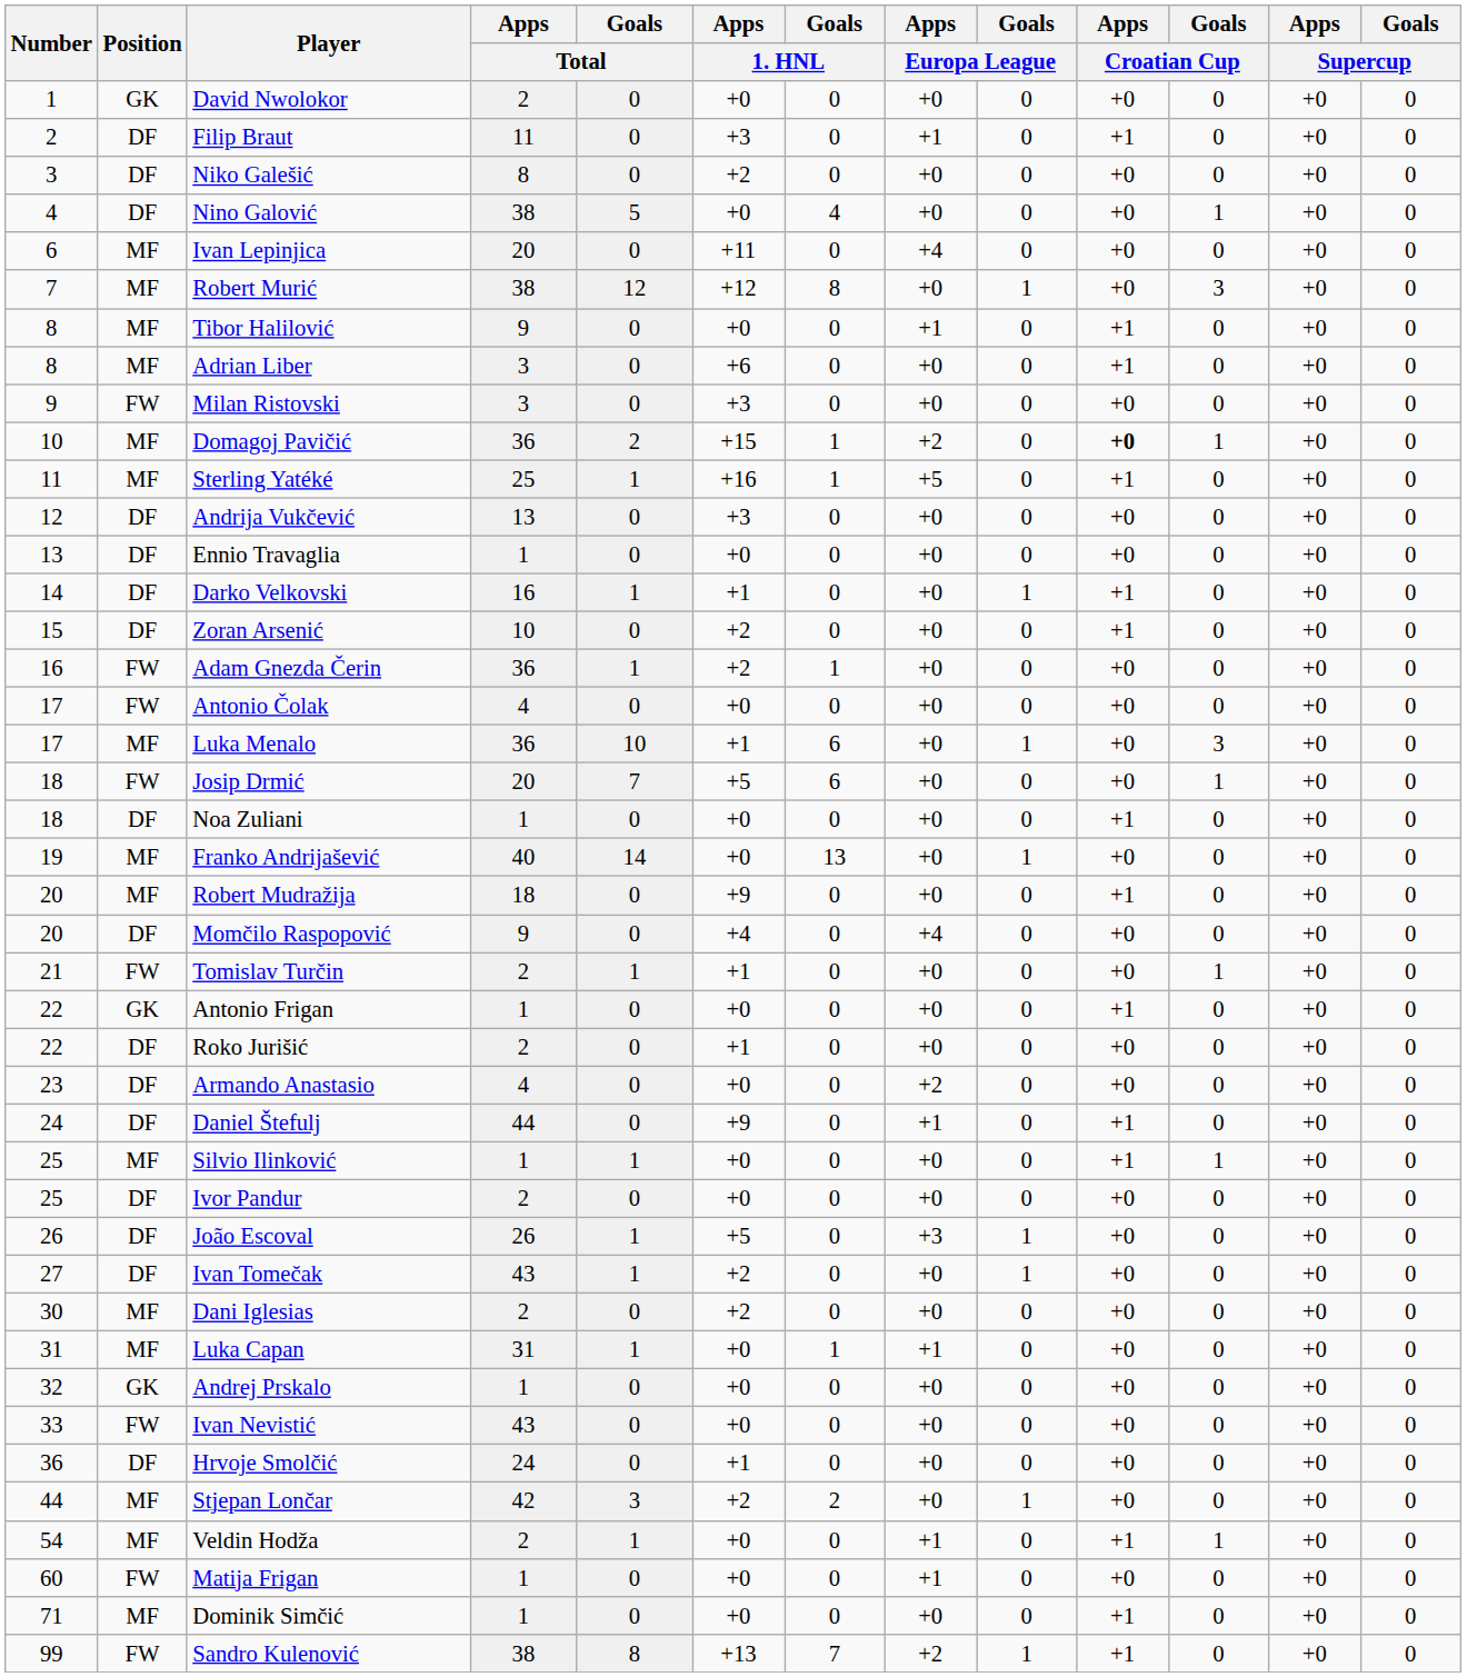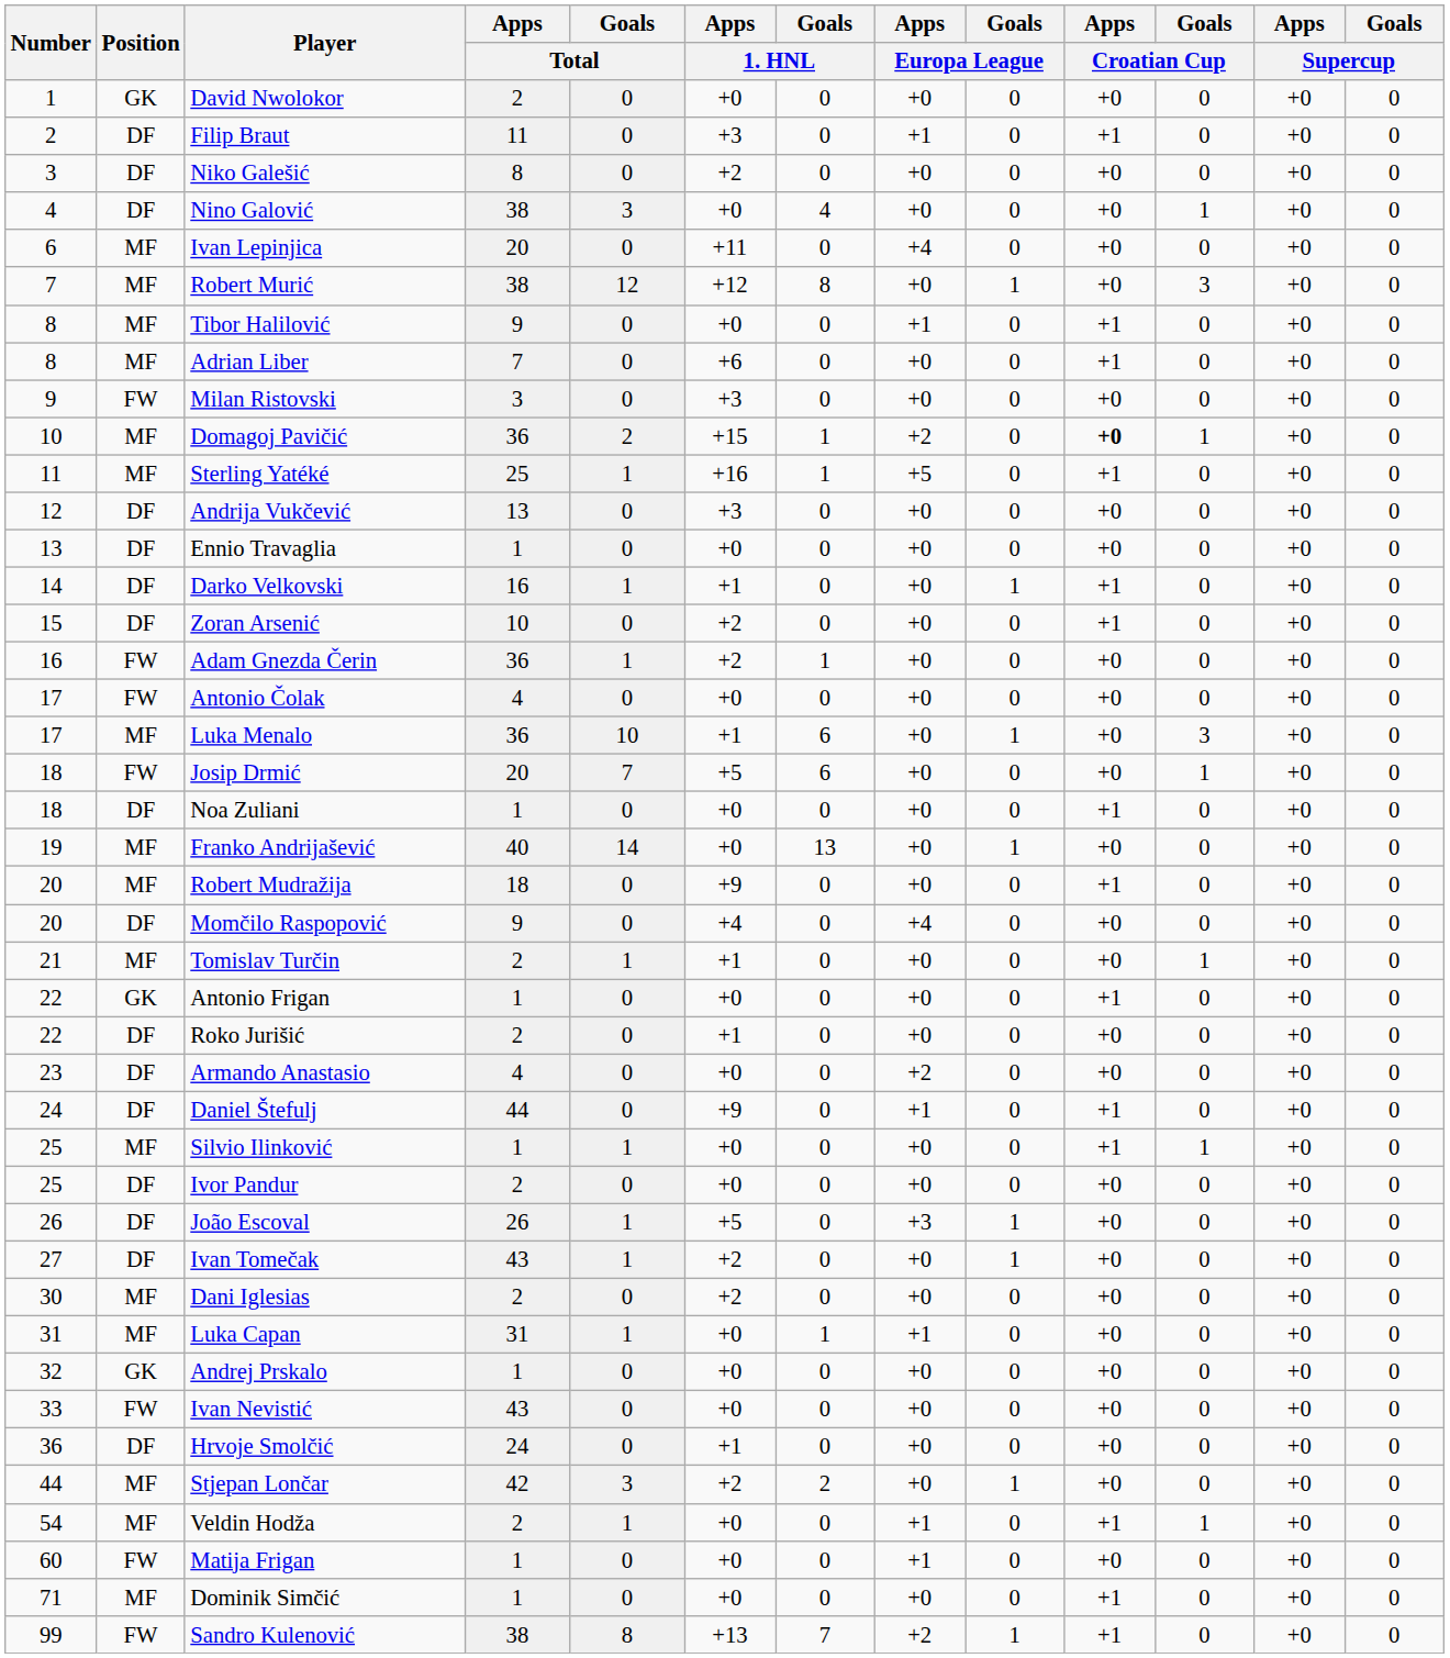Nino Galović | Goals / Total: 5 -> 3
Adrian Liber | Apps / Total: 3 -> 7
Tomislav Turčin | Position: FW -> MF
